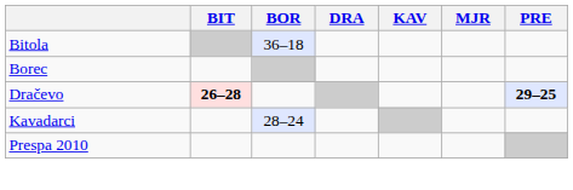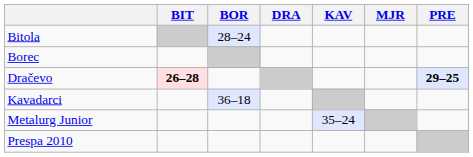Bitola | BOR: 36–18 -> 28–24
Kavadarci | BOR: 28–24 -> 36–18
+ row: Metalurg Junior | 35–24
